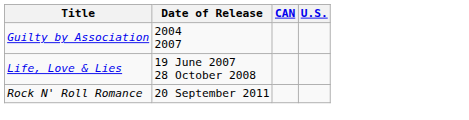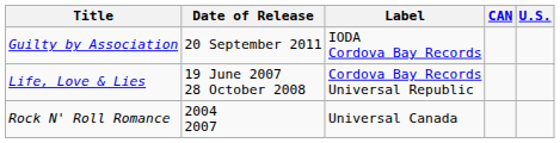+ column: Label | IODA Cordova Bay Records | Cordova Bay Records Universal Republic | Universal Canada
Guilty by Association | Date of Release: 2004 2007 -> 20 September 2011
Rock N' Roll Romance | Date of Release: 20 September 2011 -> 2004 2007
